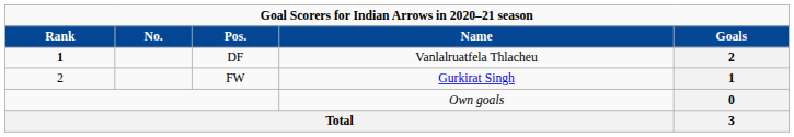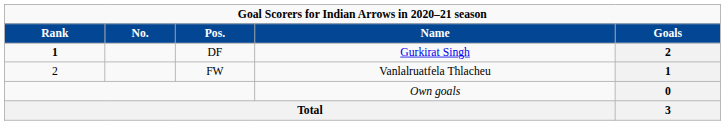DF | Name: Vanlalruatfela Thlacheu -> Gurkirat Singh
FW | Name: Gurkirat Singh -> Vanlalruatfela Thlacheu
